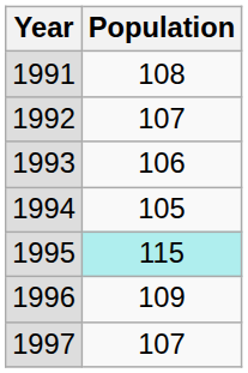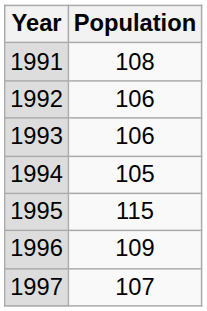1992 | Population: 107 -> 106
1995 | Population: paleturquoise background -> no background
